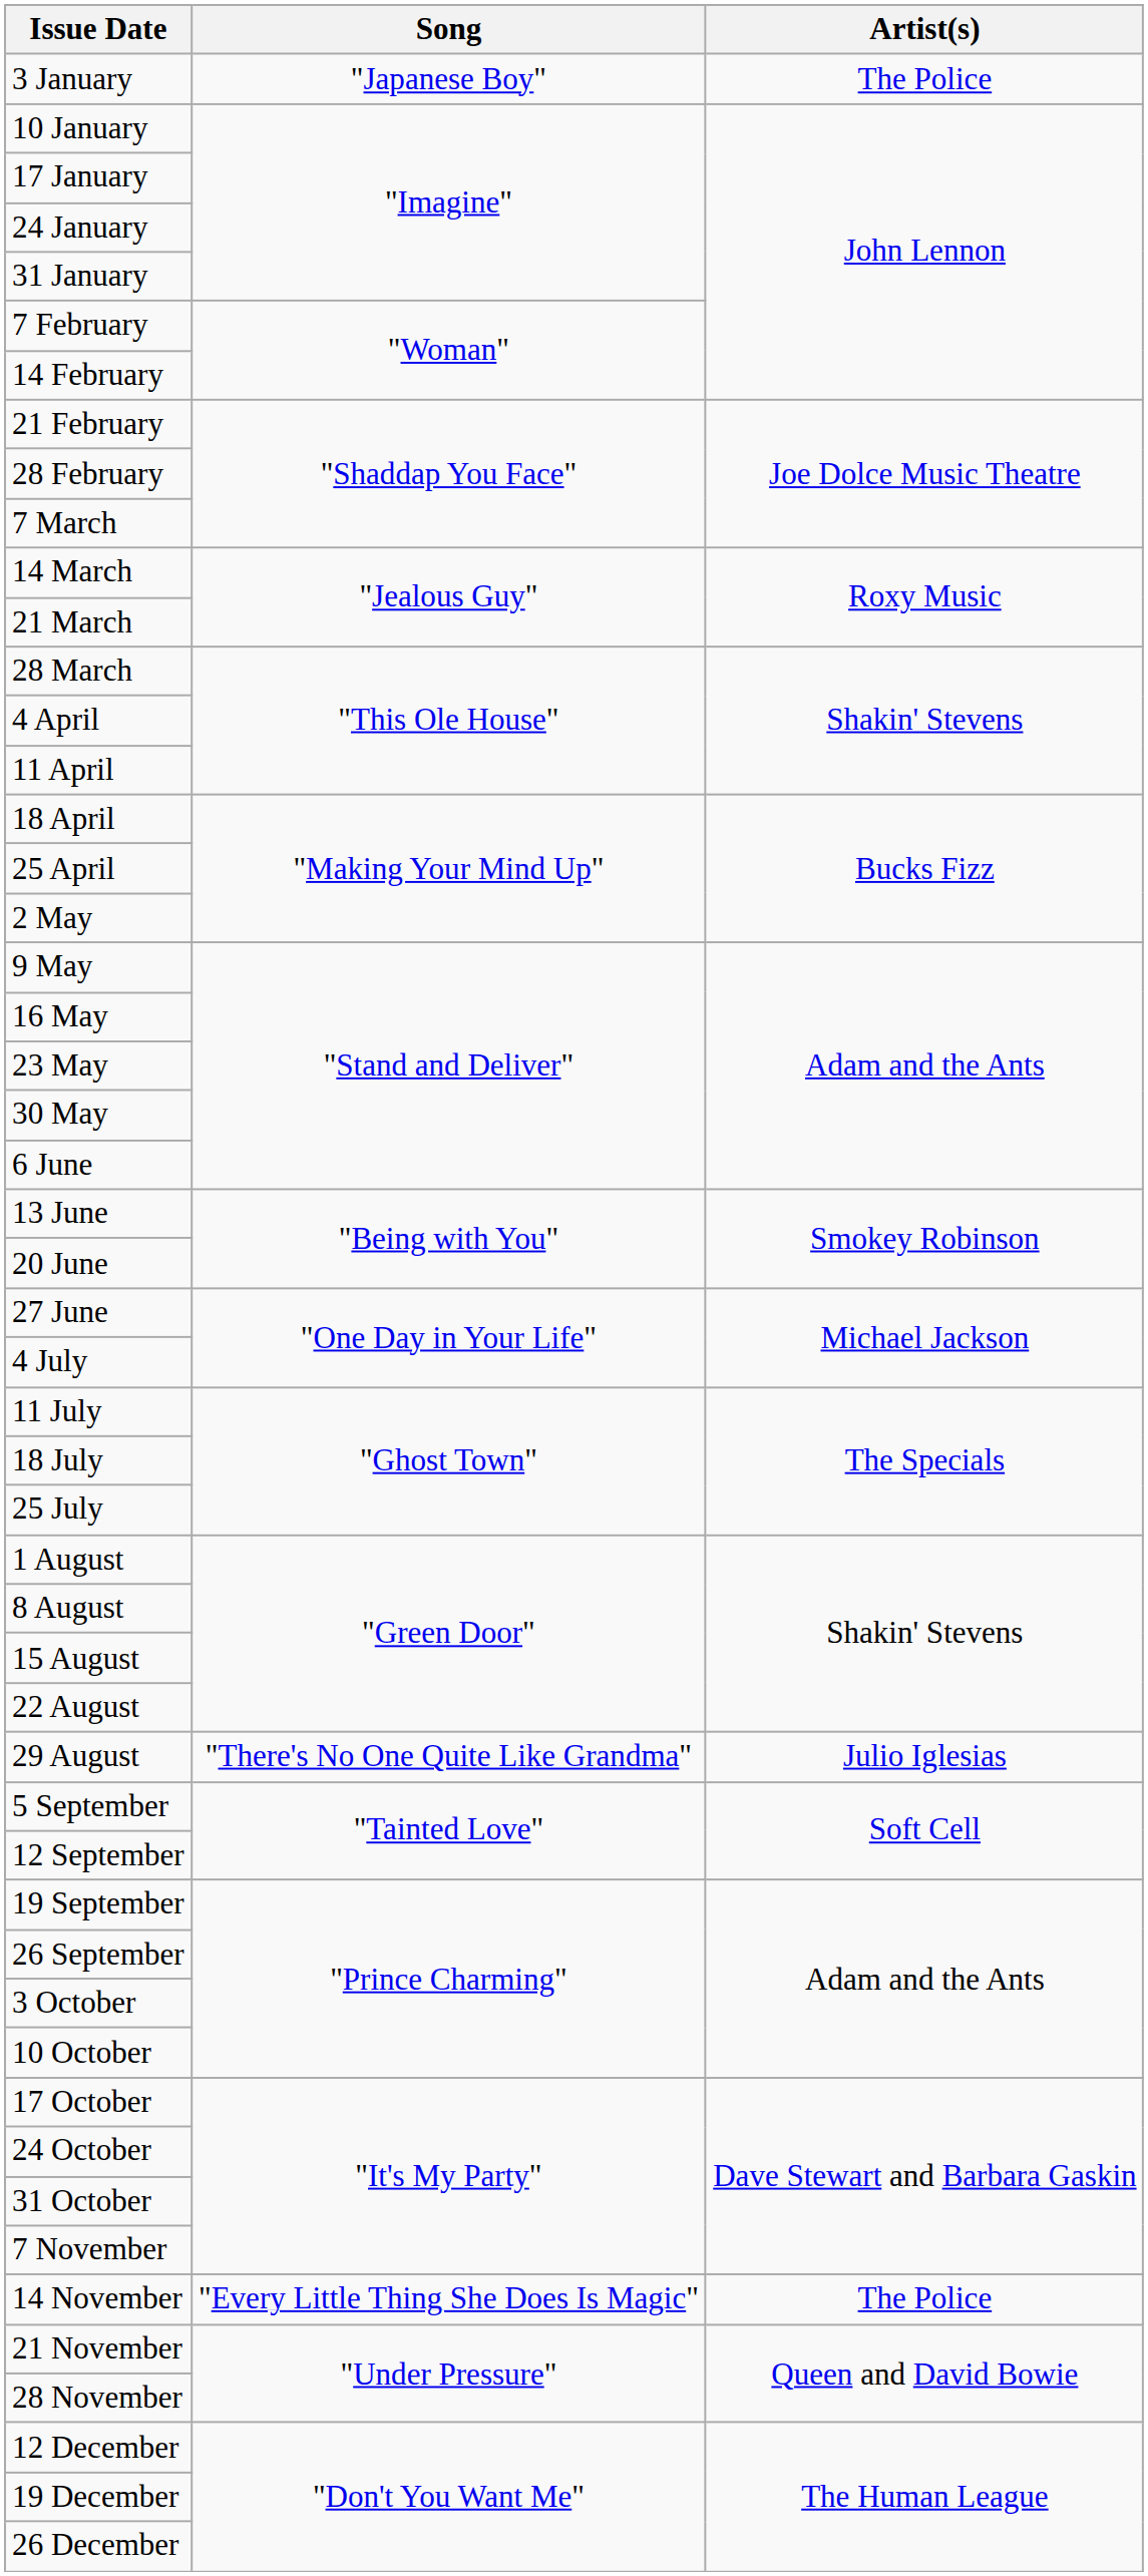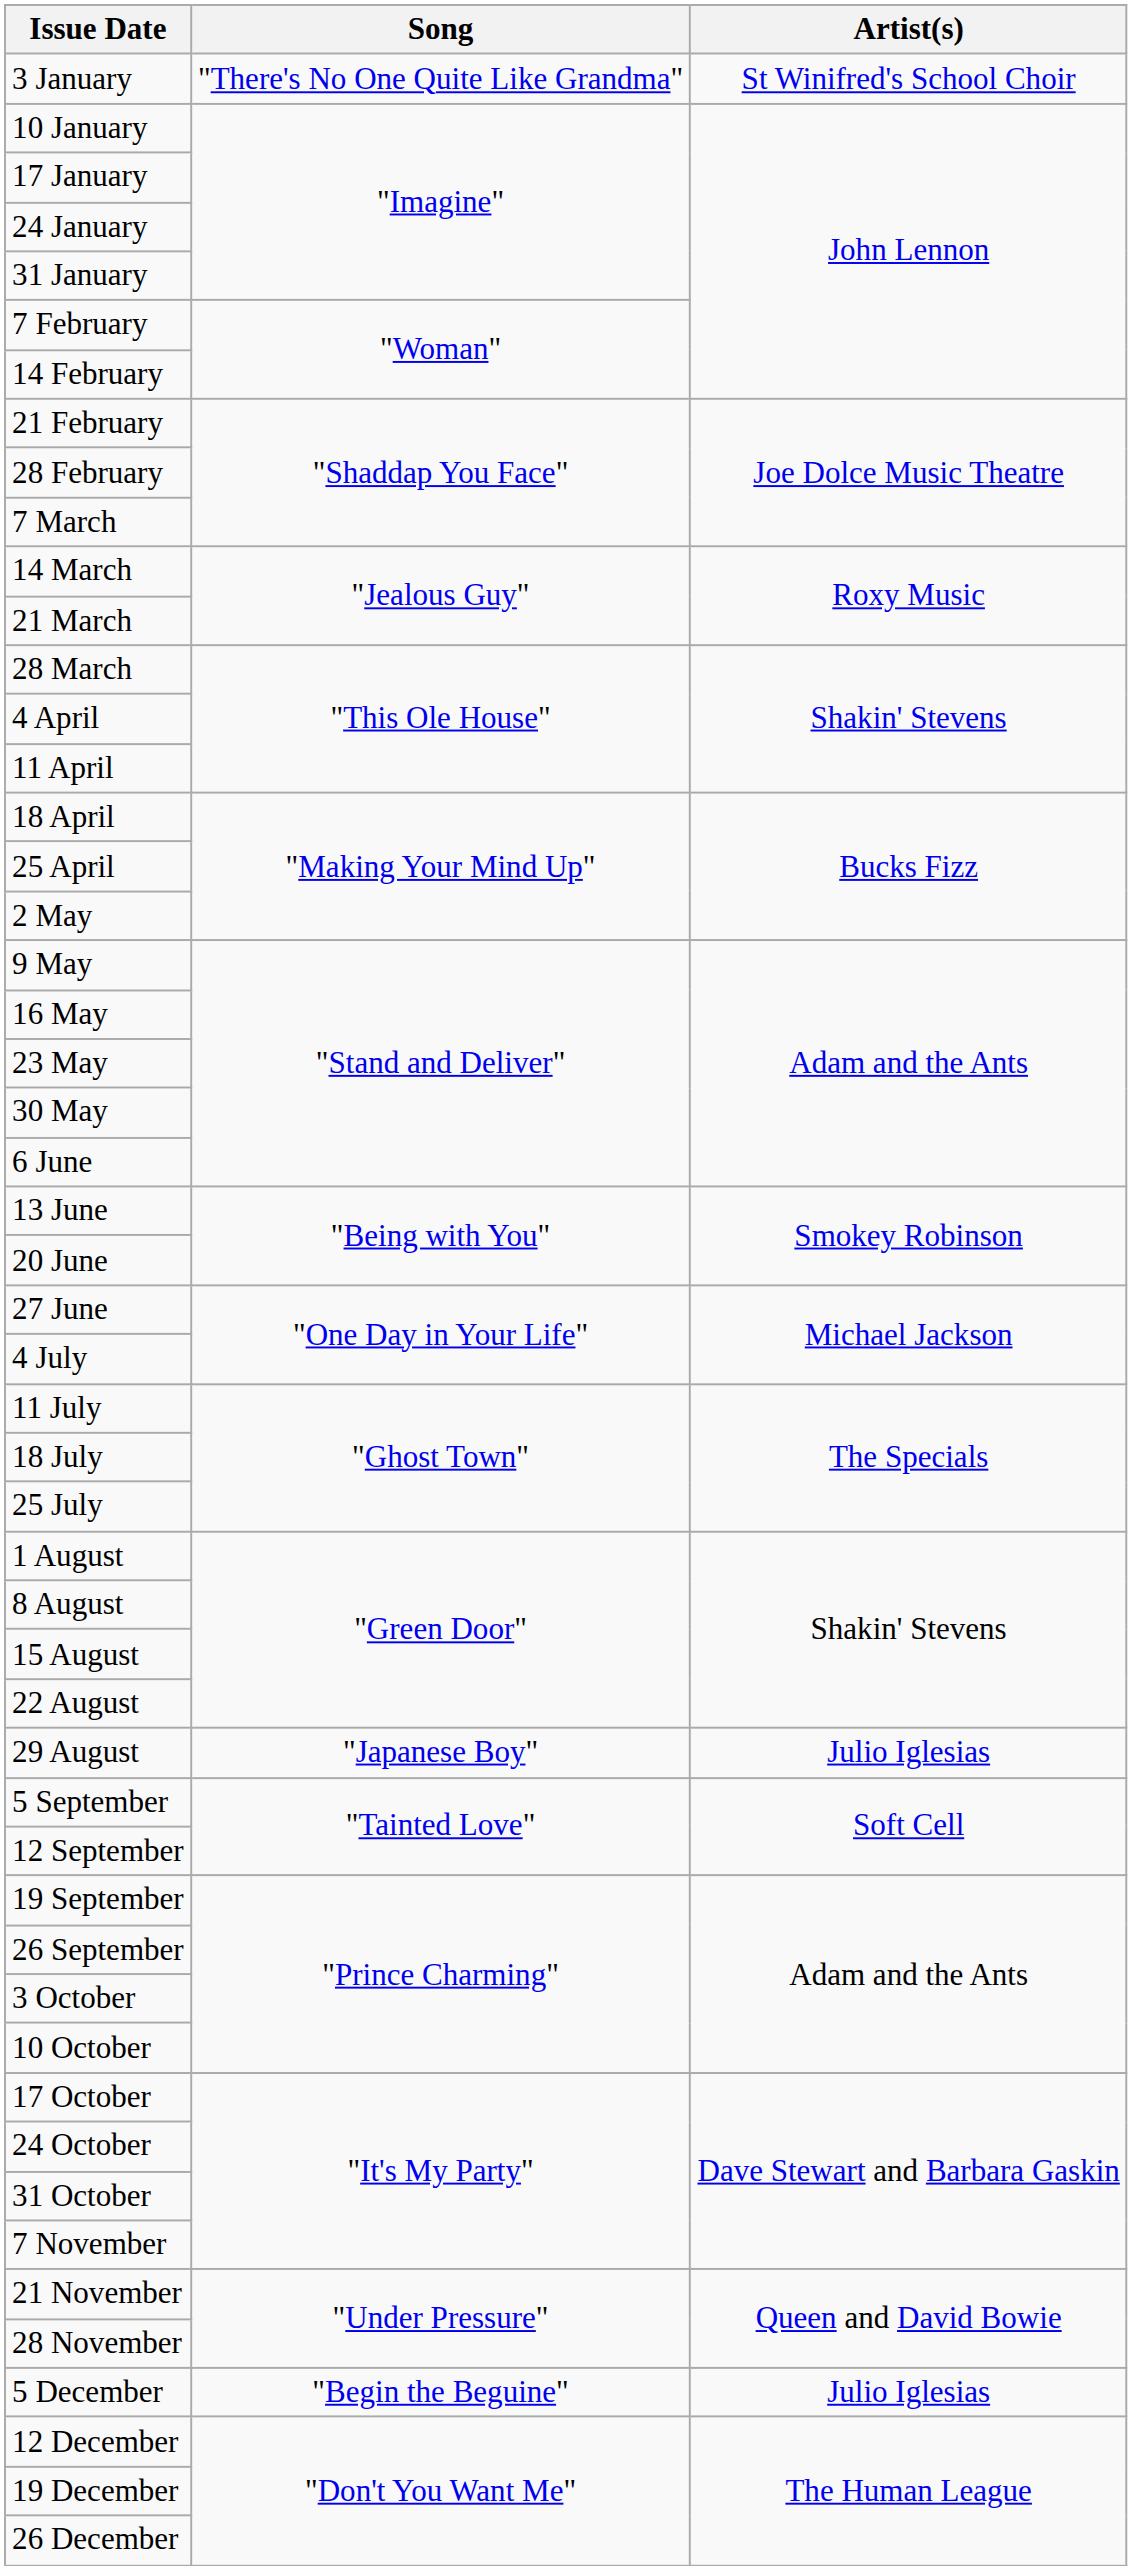3 January | Song: "Japanese Boy" -> "There's No One Quite Like Grandma"
3 January | Artist(s): The Police -> St Winifred's School Choir
29 August | Song: "There's No One Quite Like Grandma" -> "Japanese Boy"
- row: 14 November | "Every Little Thing She Does Is Magic" | The Police
+ row: 5 December | "Begin the Beguine" | Julio Iglesias
